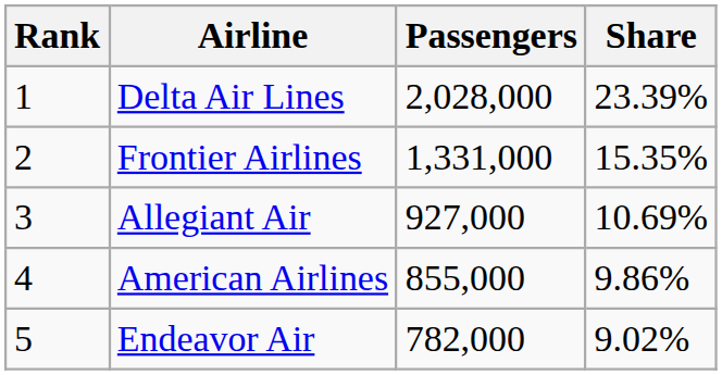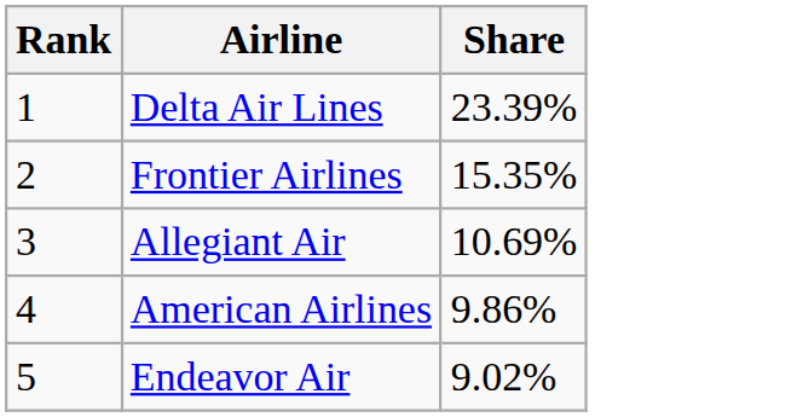- column: Passengers | 2,028,000 | 1,331,000 | 927,000 | 855,000 | 782,000
